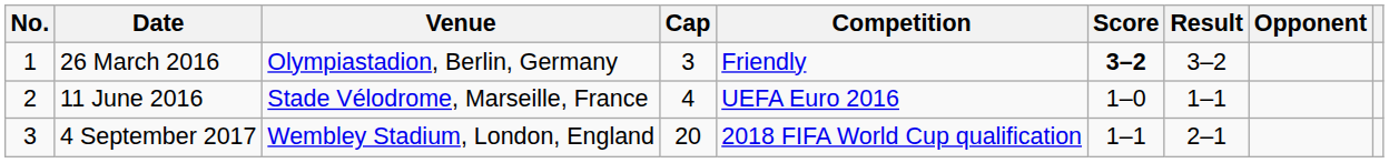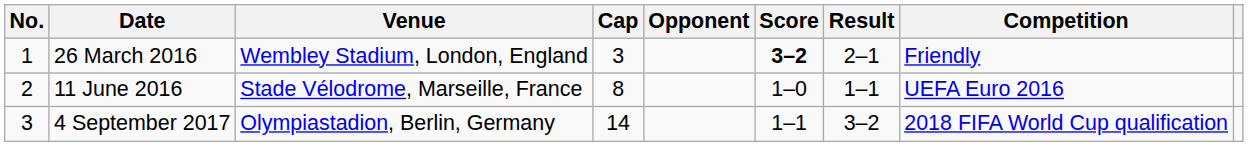columns swapped: Opponent <-> Competition
26 March 2016 | Venue: Olympiastadion, Berlin, Germany -> Wembley Stadium, London, England
26 March 2016 | Result: 3–2 -> 2–1
11 June 2016 | Cap: 4 -> 8
4 September 2017 | Venue: Wembley Stadium, London, England -> Olympiastadion, Berlin, Germany
4 September 2017 | Cap: 20 -> 14
4 September 2017 | Result: 2–1 -> 3–2
